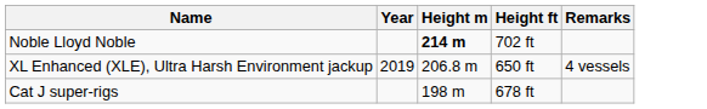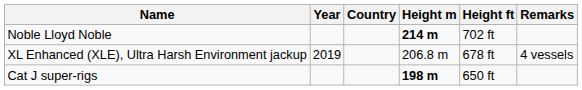+ column: Country
XL Enhanced (XLE), Ultra Harsh Environment jackup | Height ft: 650 ft -> 678 ft
Cat J super-rigs | Height m: normal -> bold
Cat J super-rigs | Height ft: 678 ft -> 650 ft
